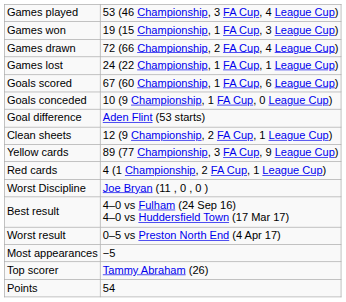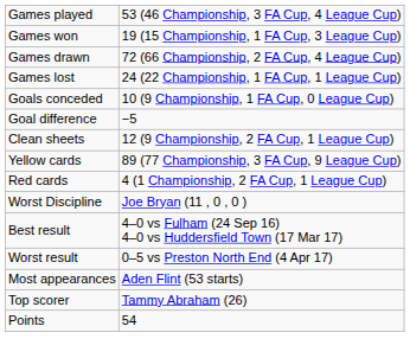- row: Goals scored | 67 (60 Championship, 1 FA Cup, 6 League Cup)
Goal difference | column 2: Aden Flint (53 starts) -> −5
Most appearances | column 2: −5 -> Aden Flint (53 starts)
